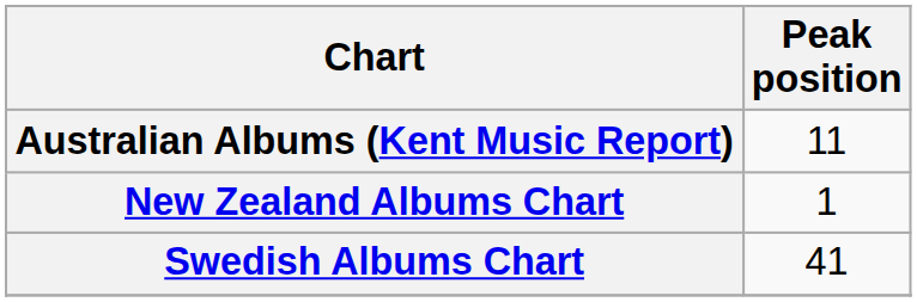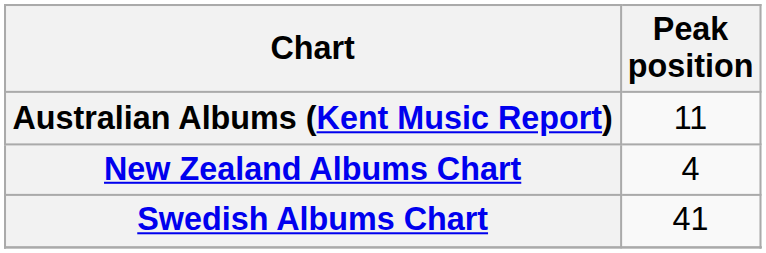New Zealand Albums Chart | Peak position: 1 -> 4
